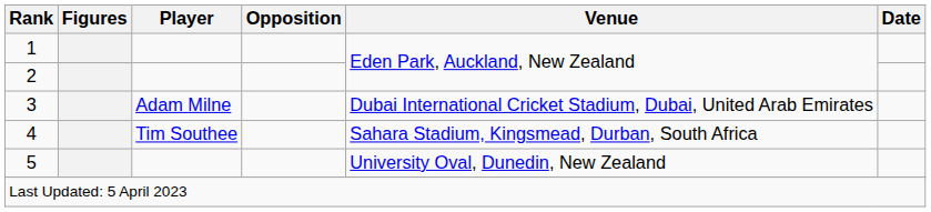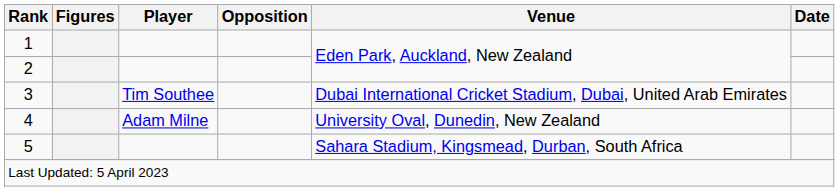3 | Player: Adam Milne -> Tim Southee
4 | Player: Tim Southee -> Adam Milne
4 | Venue: Sahara Stadium, Kingsmead, Durban, South Africa -> University Oval, Dunedin, New Zealand
5 | Venue: University Oval, Dunedin, New Zealand -> Sahara Stadium, Kingsmead, Durban, South Africa
